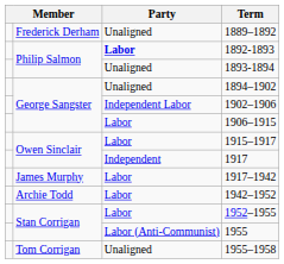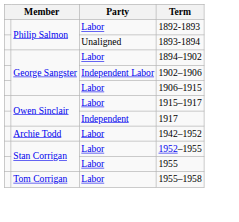- row: Frederick Derham | Unaligned | 1889–1892
1892-1893 | Party: bold -> normal
1894–1902 | Party: Unaligned -> Labor
- row: James Murphy | Labor | 1917–1942
1955 | Party: Labor (Anti-Communist) -> Labor
1955–1958 | Party: Unaligned -> Labor
